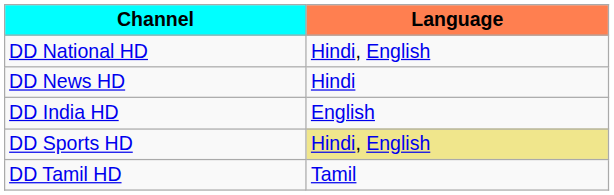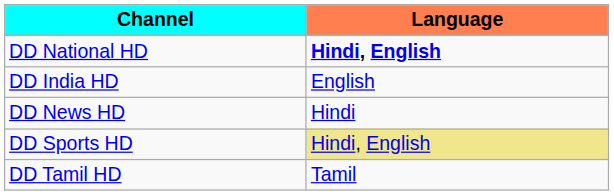DD National HD | Language: normal -> bold
rows swapped: DD India HD <-> DD News HD
